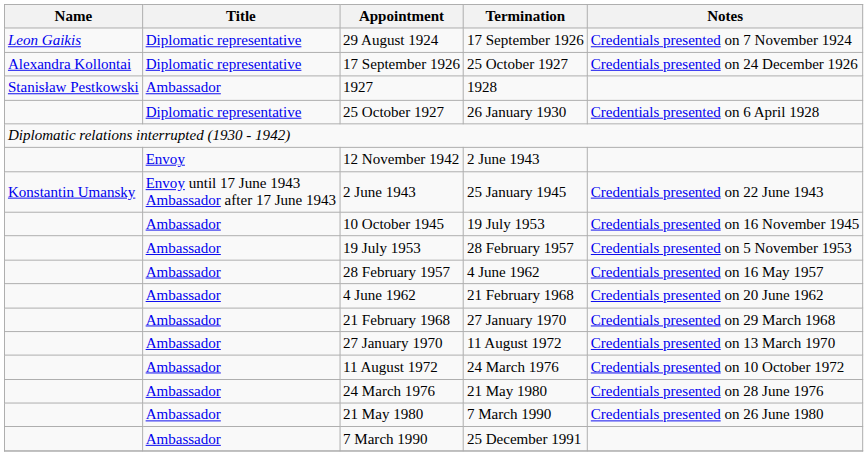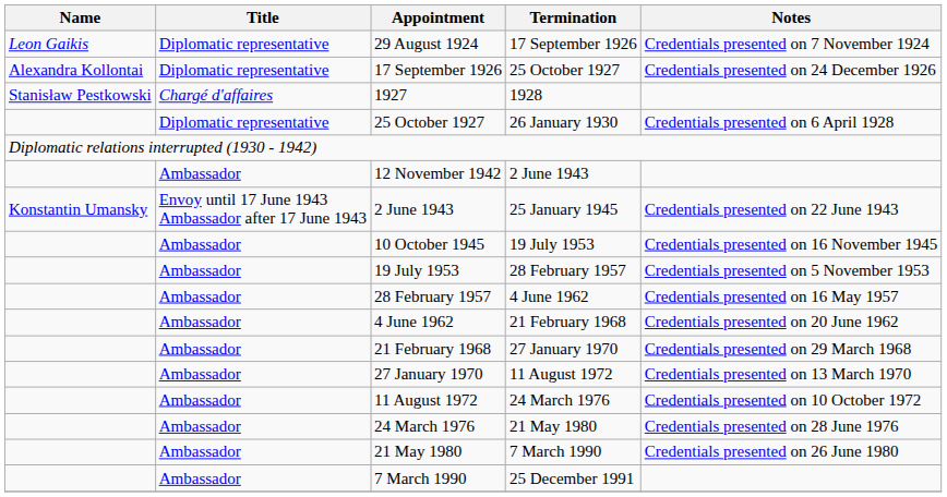1927 | Title: Ambassador -> Chargé d'affaires
12 November 1942 | Title: Envoy -> Ambassador
